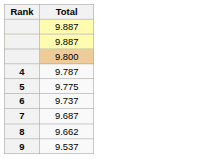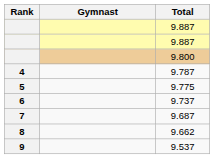+ column: Gymnast
